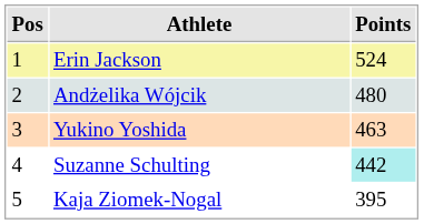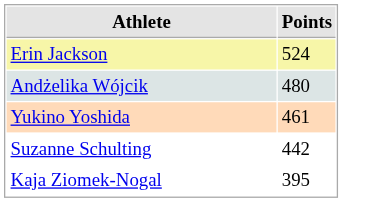- column: Pos | 1 | 2 | 3 | 4 | 5
Yukino Yoshida | Points: 463 -> 461
Suzanne Schulting | Points: paleturquoise background -> no background
